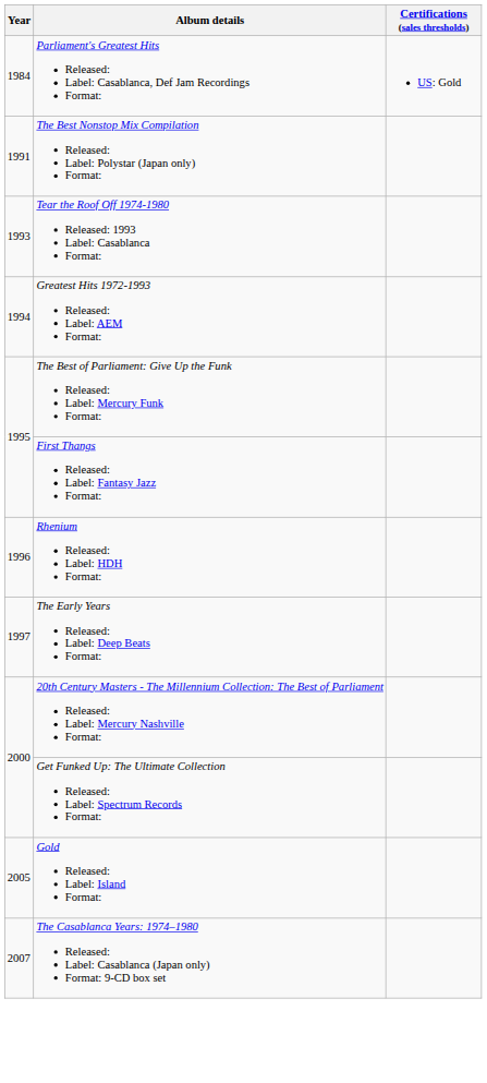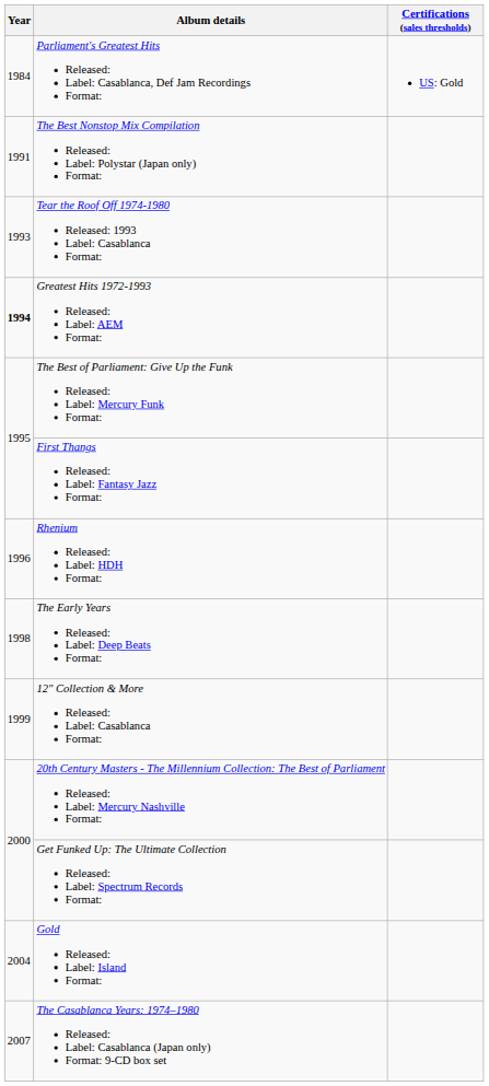Greatest Hits 1972-1993 Released: Label: AEM Format: | Year: normal -> bold
The Early Years Released: Label: Deep Beats Format: | Year: 1997 -> 1998
+ row: 1999 | 12" Collection & More Released: Label: Casablanca Format:
Gold Released: Label: Island Format: | Year: 2005 -> 2004
